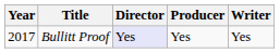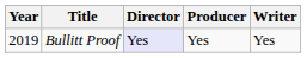Bullitt Proof | Year: 2017 -> 2019
